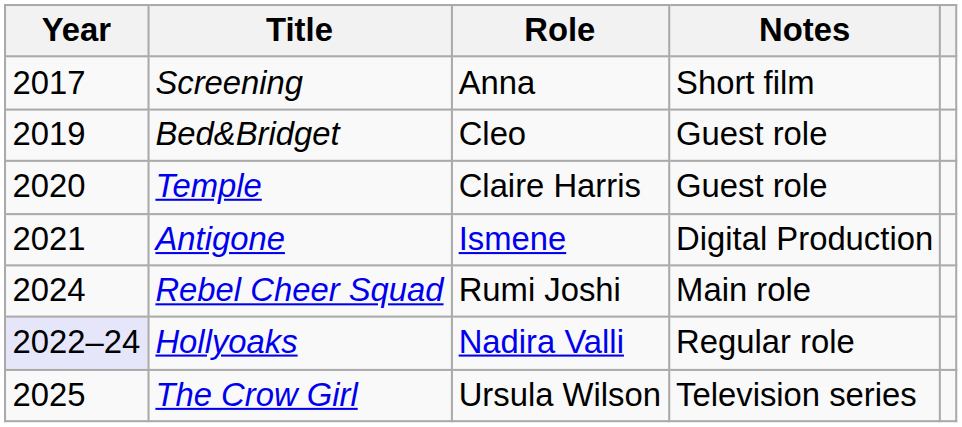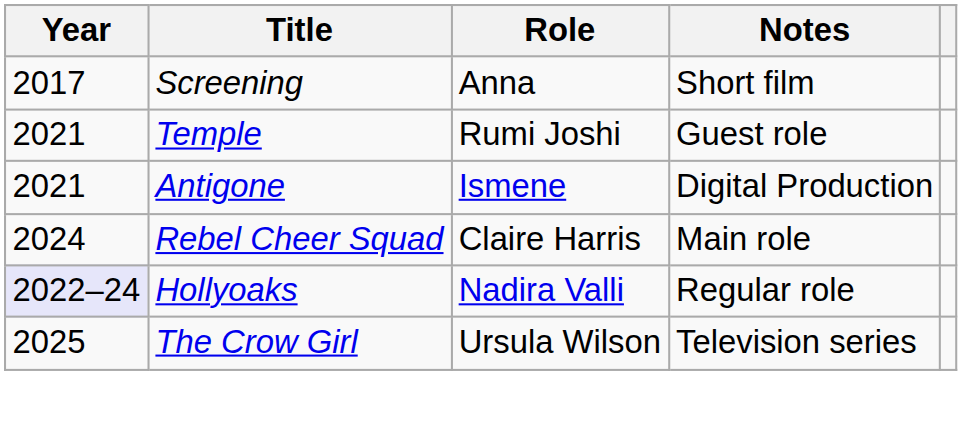- row: 2019 | Bed&Bridget | Cleo | Guest role
Temple | Year: 2020 -> 2021
Temple | Role: Claire Harris -> Rumi Joshi
Rebel Cheer Squad | Role: Rumi Joshi -> Claire Harris
